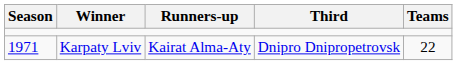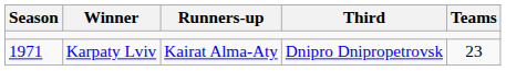Karpaty Lviv | Teams: 22 -> 23
